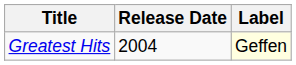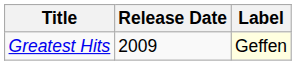Greatest Hits | Release Date: 2004 -> 2009
